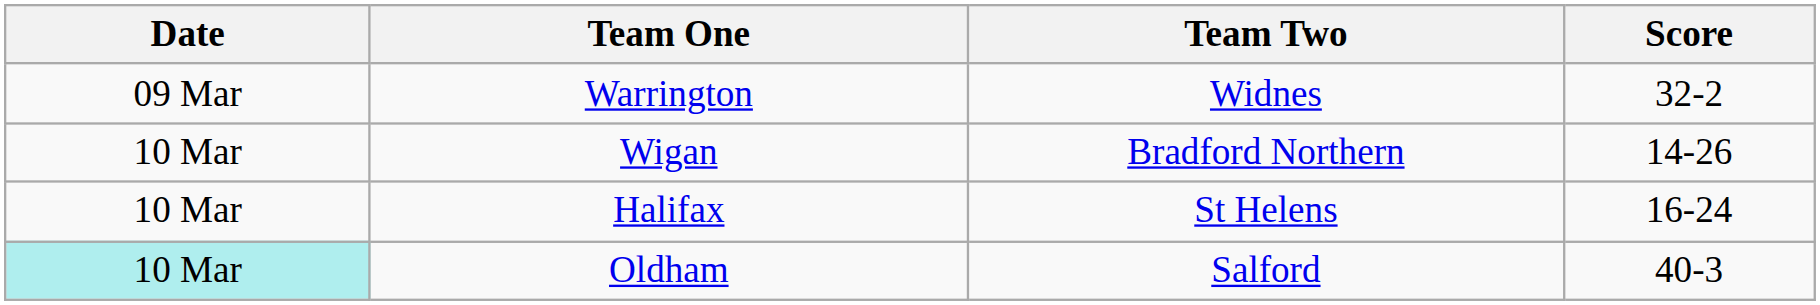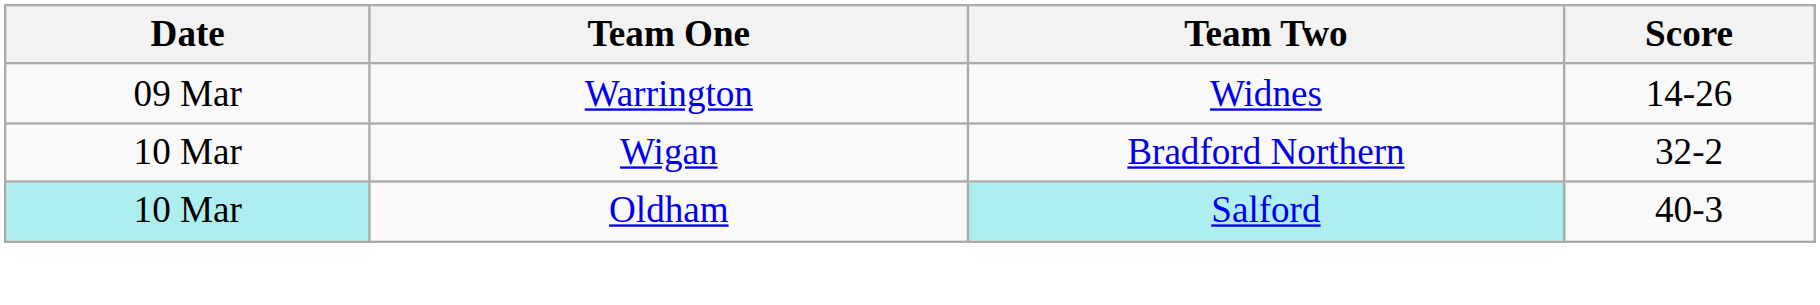Warrington | Score: 32-2 -> 14-26
Wigan | Score: 14-26 -> 32-2
- row: 10 Mar | Halifax | St Helens | 16-24
Oldham | Team Two: no background -> paleturquoise background
